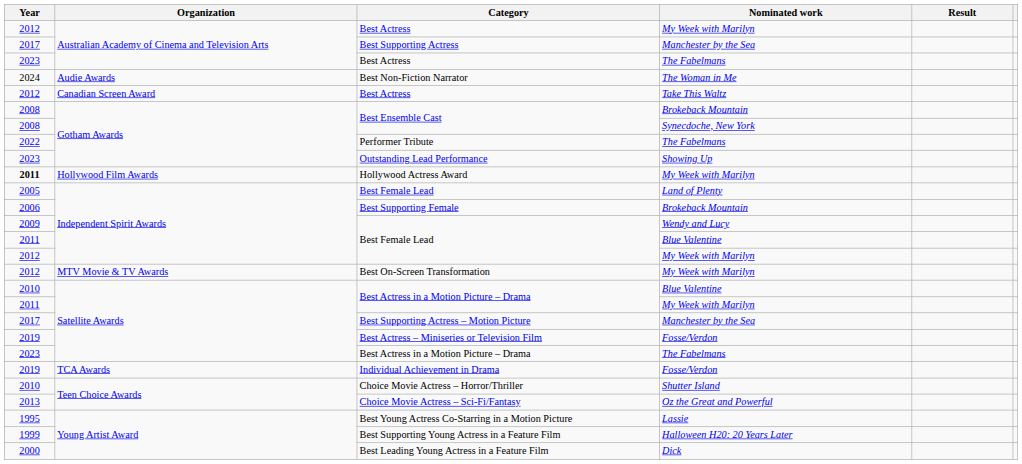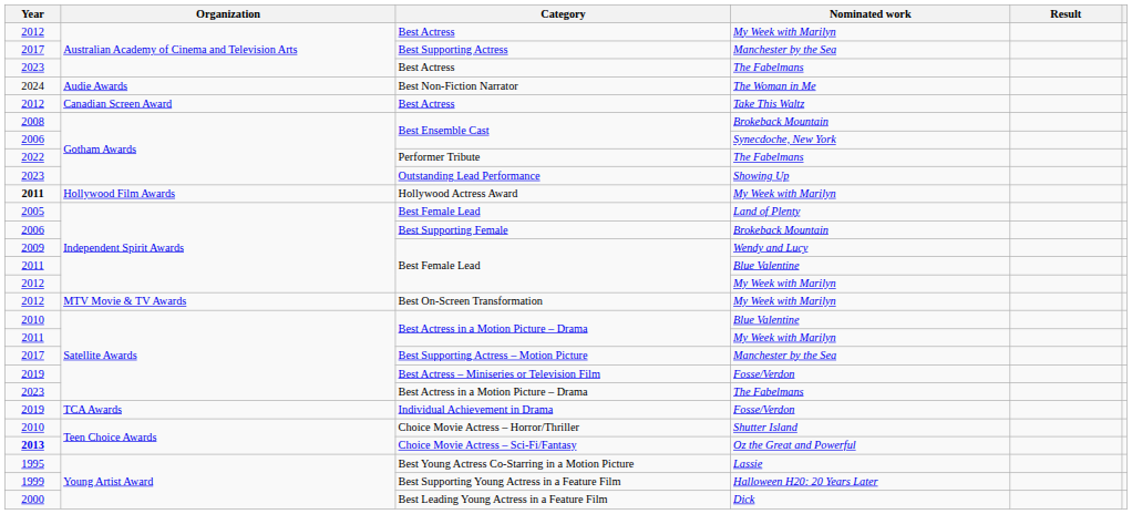Best Ensemble Cast / Synecdoche, New York | Year: 2008 -> 2006
Choice Movie Actress – Sci-Fi/Fantasy | Year: normal -> bold
